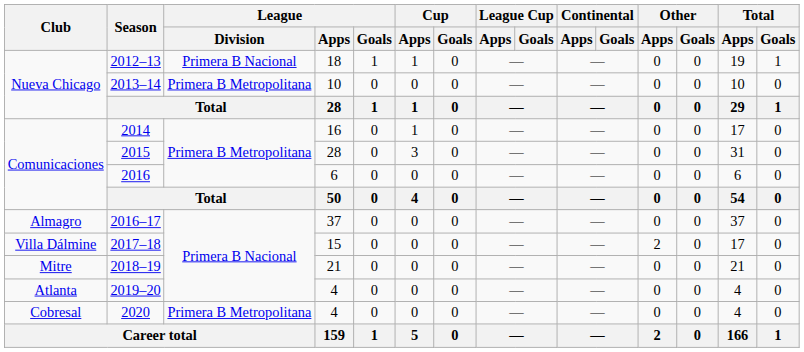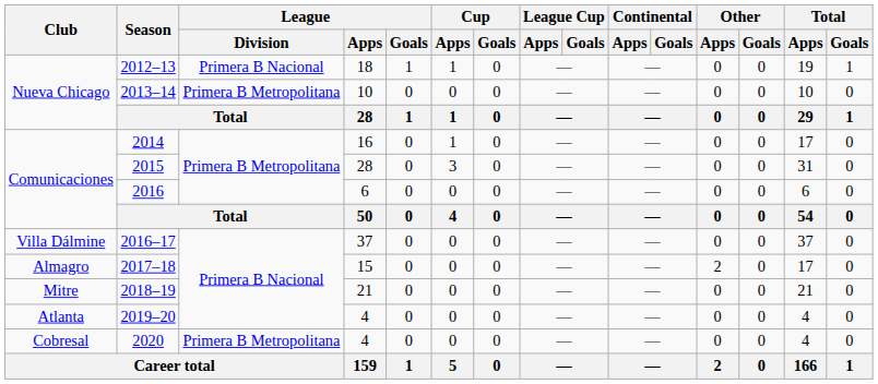2016–17 | Club: Almagro -> Villa Dálmine
2017–18 | Club: Villa Dálmine -> Almagro
